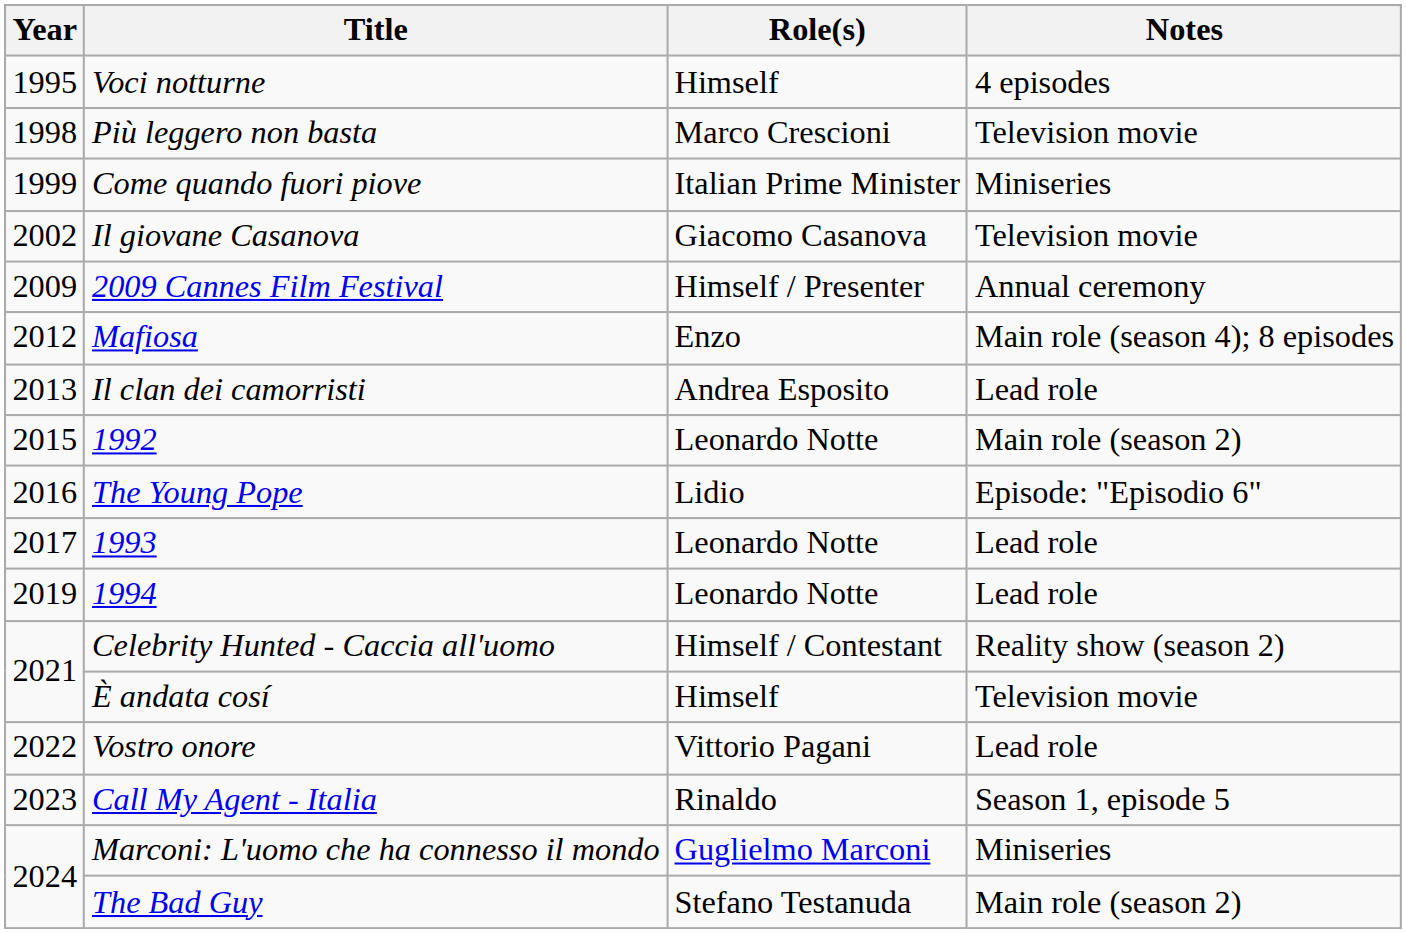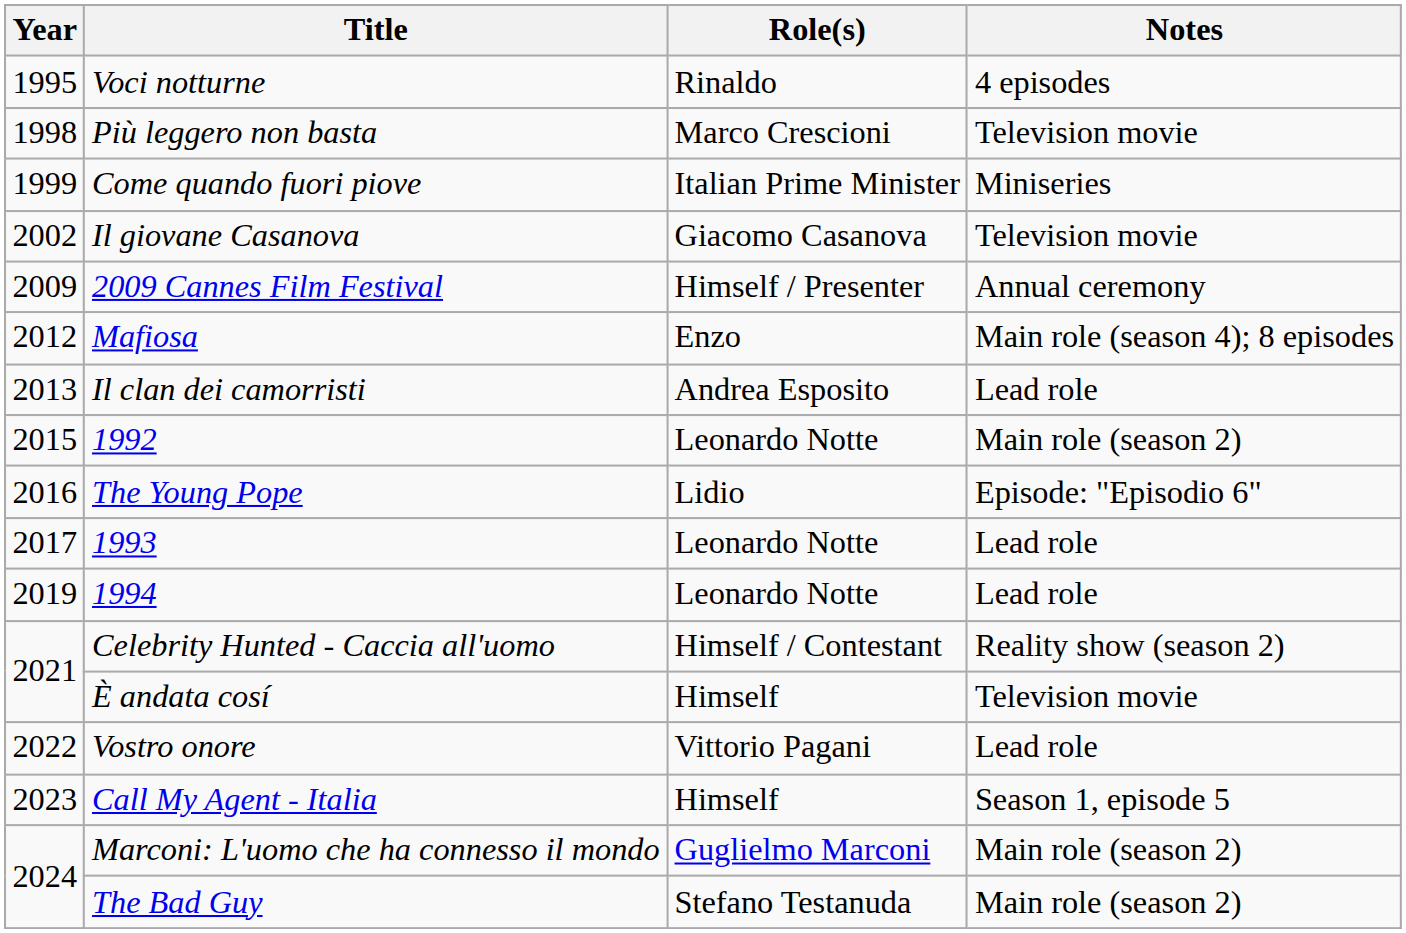Voci notturne | Role(s): Himself -> Rinaldo
Call My Agent - Italia | Role(s): Rinaldo -> Himself
Marconi: L'uomo che ha connesso il mondo | Notes: Miniseries -> Main role (season 2)
